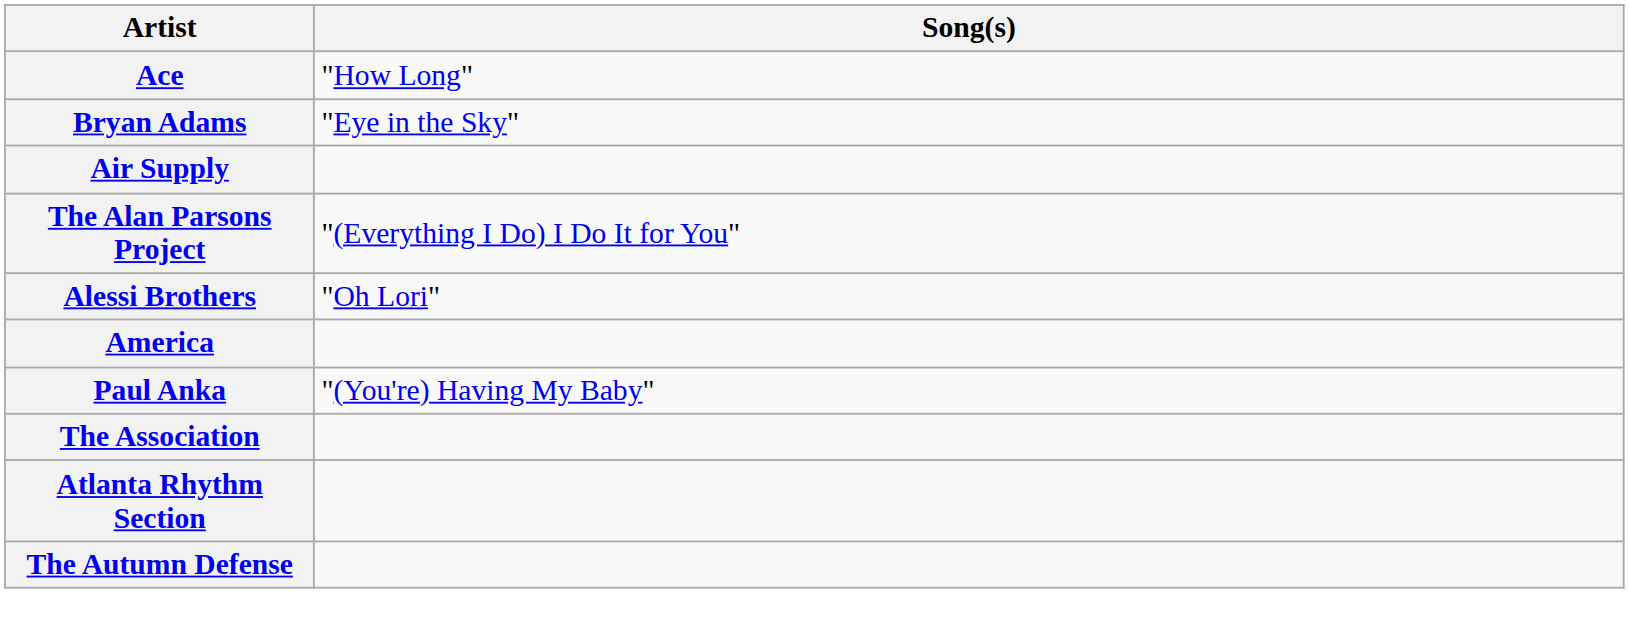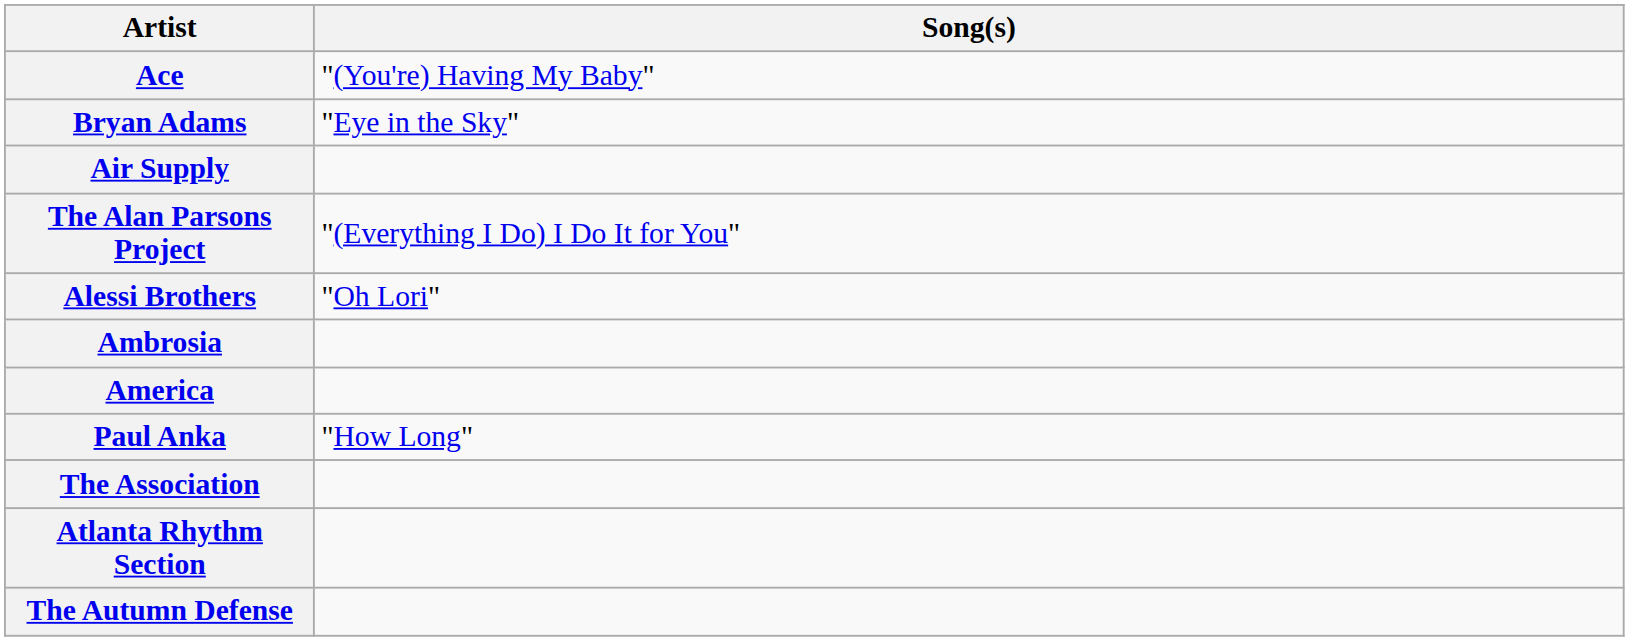Ace | Song(s): "How Long" -> "(You're) Having My Baby"
+ row: Ambrosia
Paul Anka | Song(s): "(You're) Having My Baby" -> "How Long"
